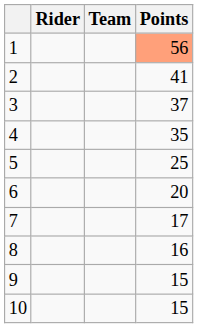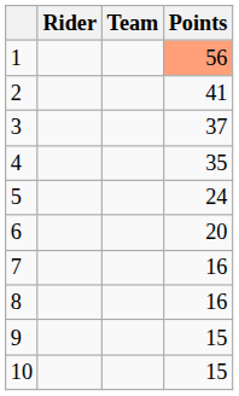5 | Points: 25 -> 24
7 | Points: 17 -> 16
